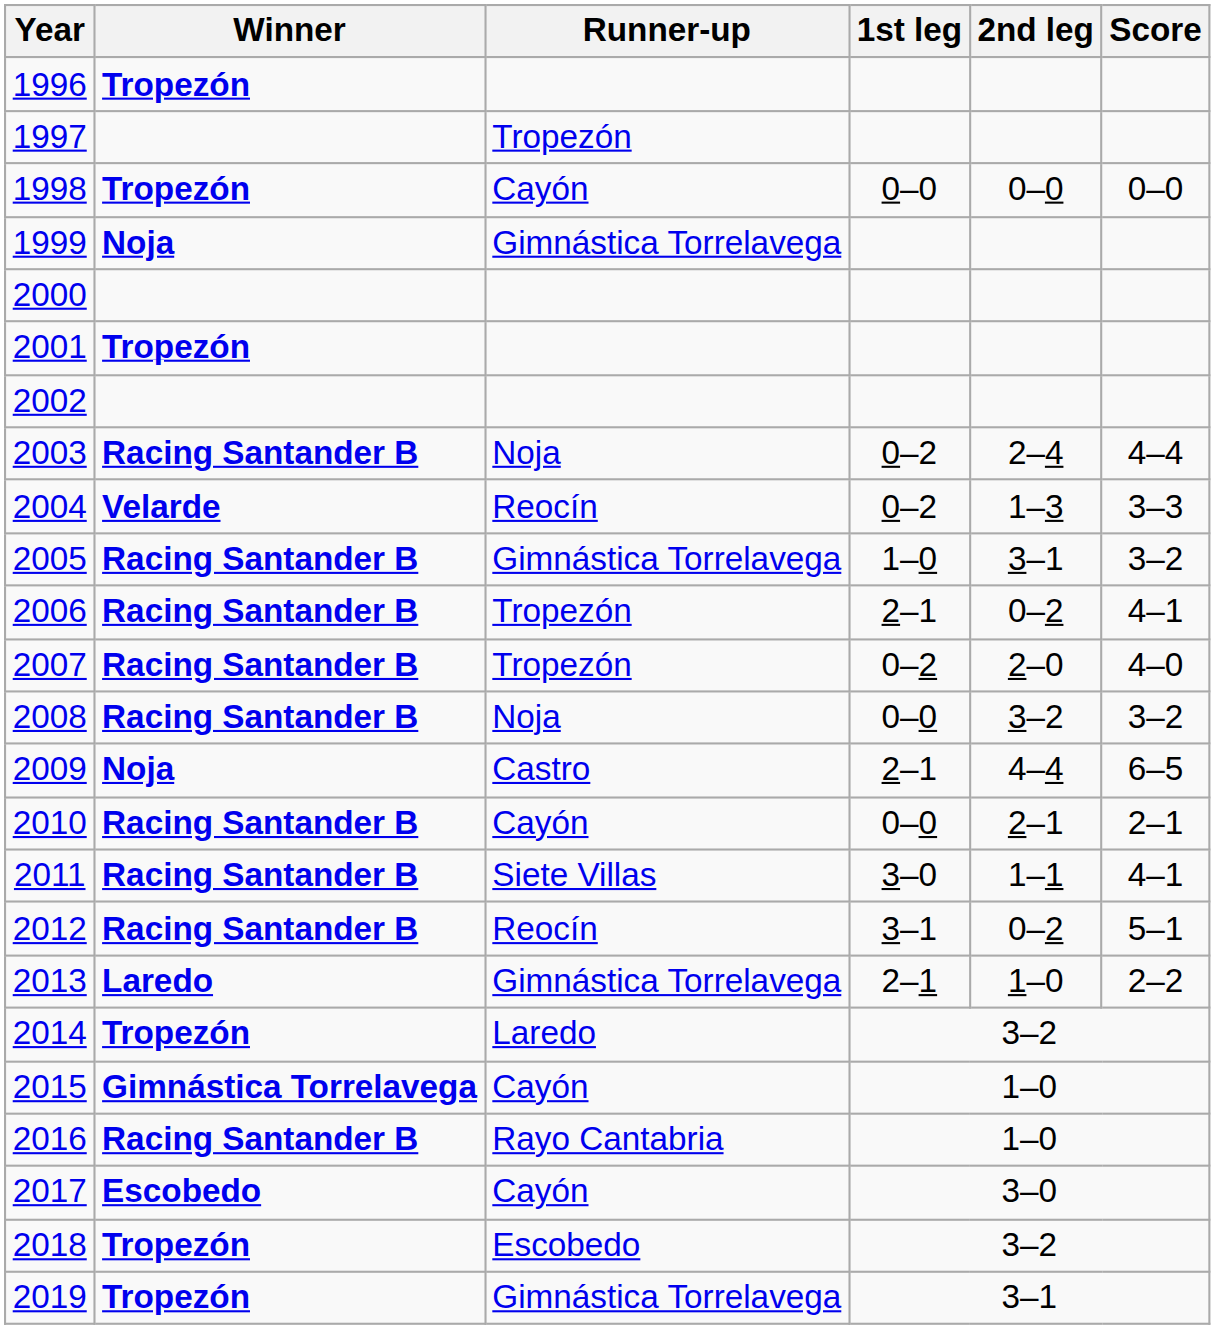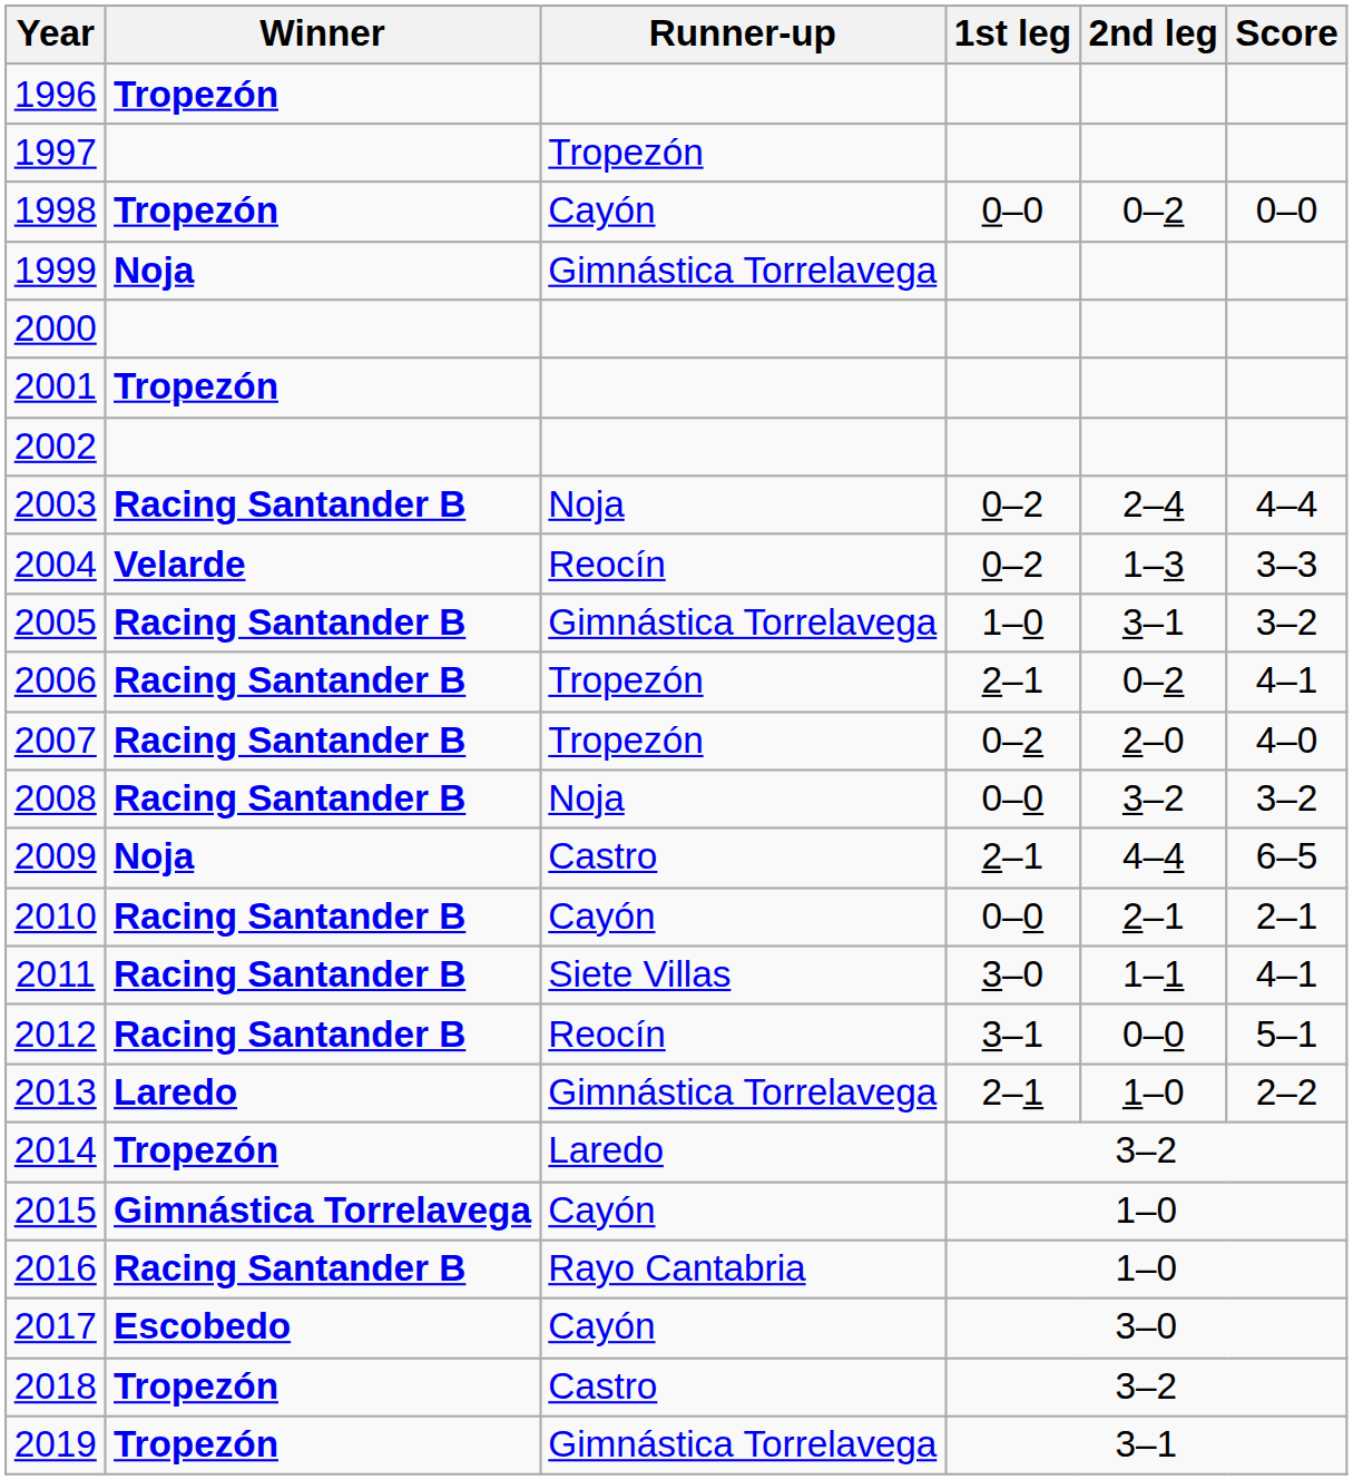1998 | 2nd leg: 0–0 -> 0–2
2012 | 2nd leg: 0–2 -> 0–0
2018 | Runner-up: Escobedo -> Castro
